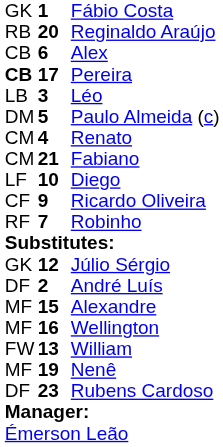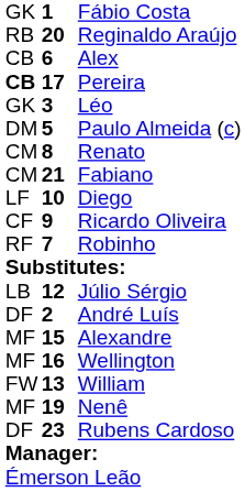Léo | column 1: LB -> GK
Renato | column 2: 4 -> 8
Júlio Sérgio | column 1: GK -> LB
